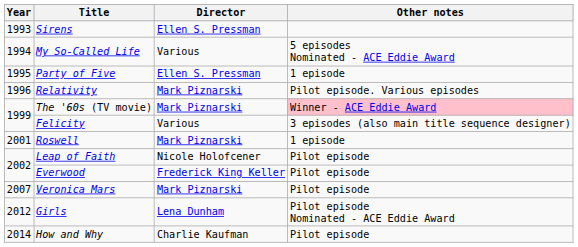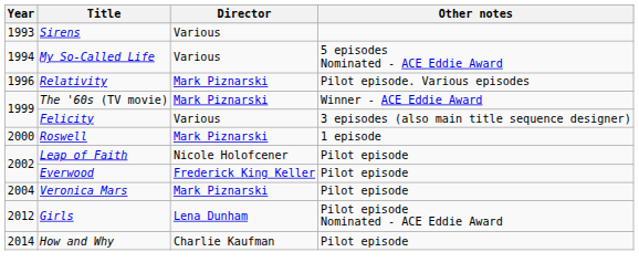Sirens | Director: Ellen S. Pressman -> Various
- row: 1995 | Party of Five | Ellen S. Pressman | 1 episode
The '60s (TV movie) | Other notes: pink background -> no background
Roswell | Year: 2001 -> 2000
Veronica Mars | Year: 2007 -> 2004
